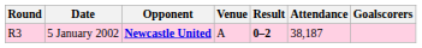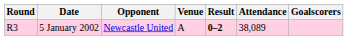5 January 2002 | Opponent: bold -> normal
5 January 2002 | Attendance: 38,187 -> 38,089
